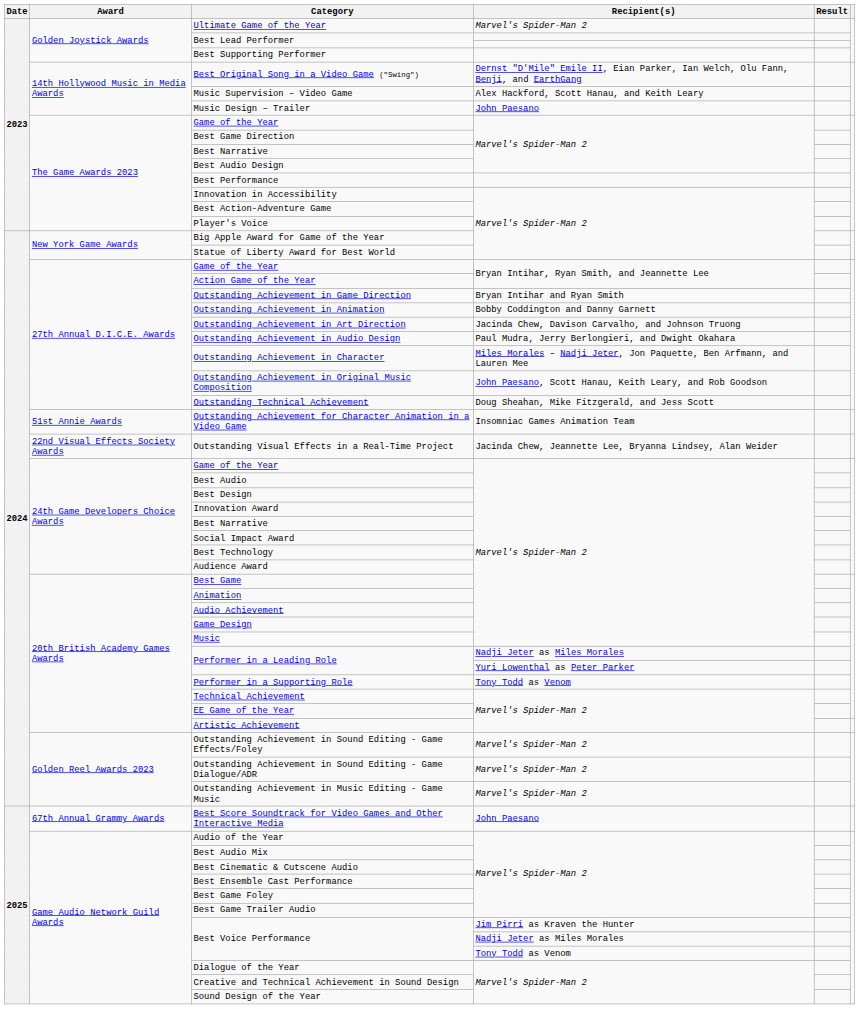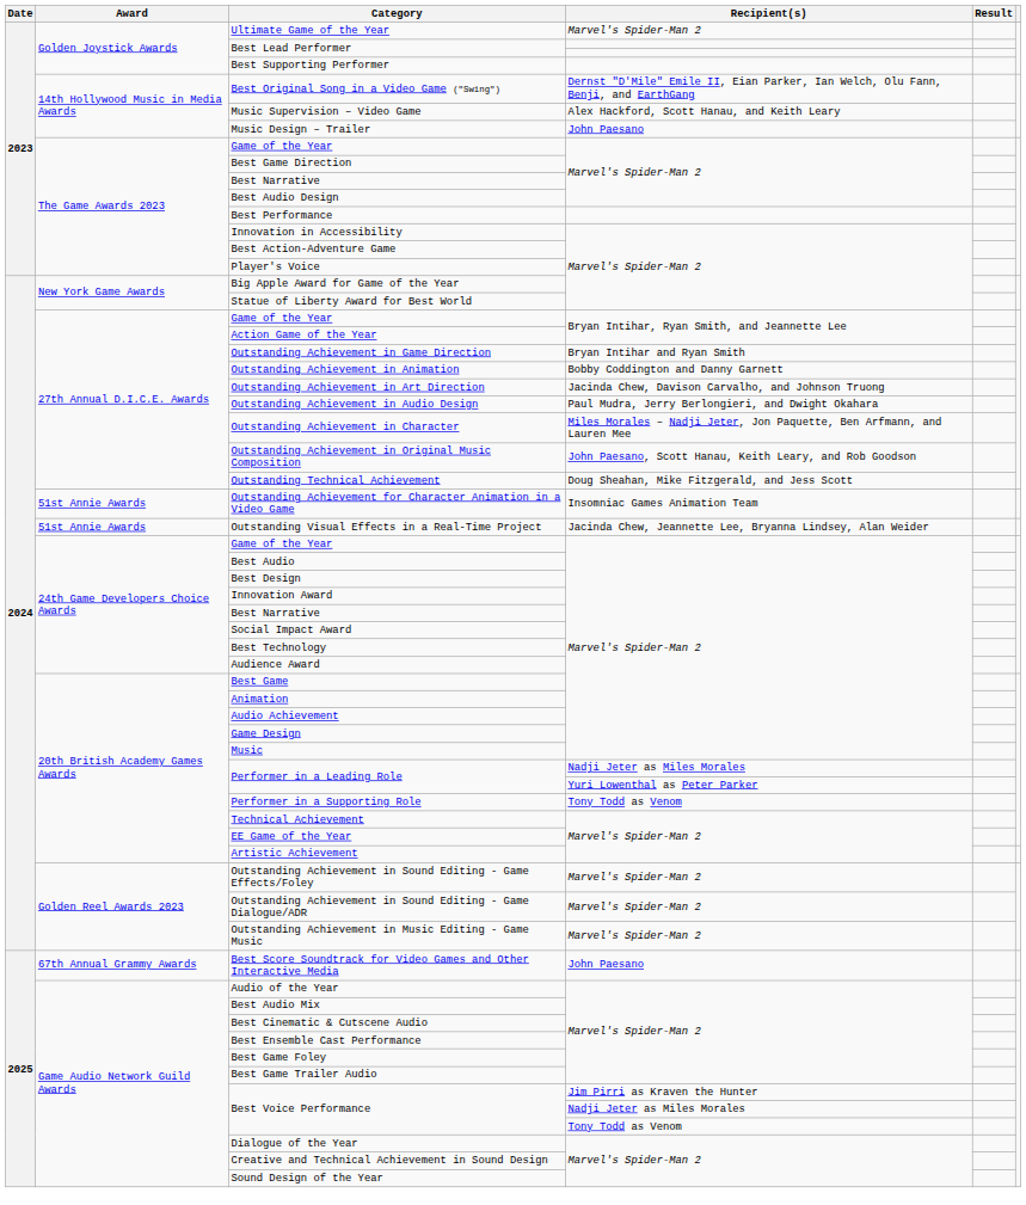Outstanding Visual Effects in a Real-Time Project | Award: 22nd Visual Effects Society Awards -> 51st Annie Awards
